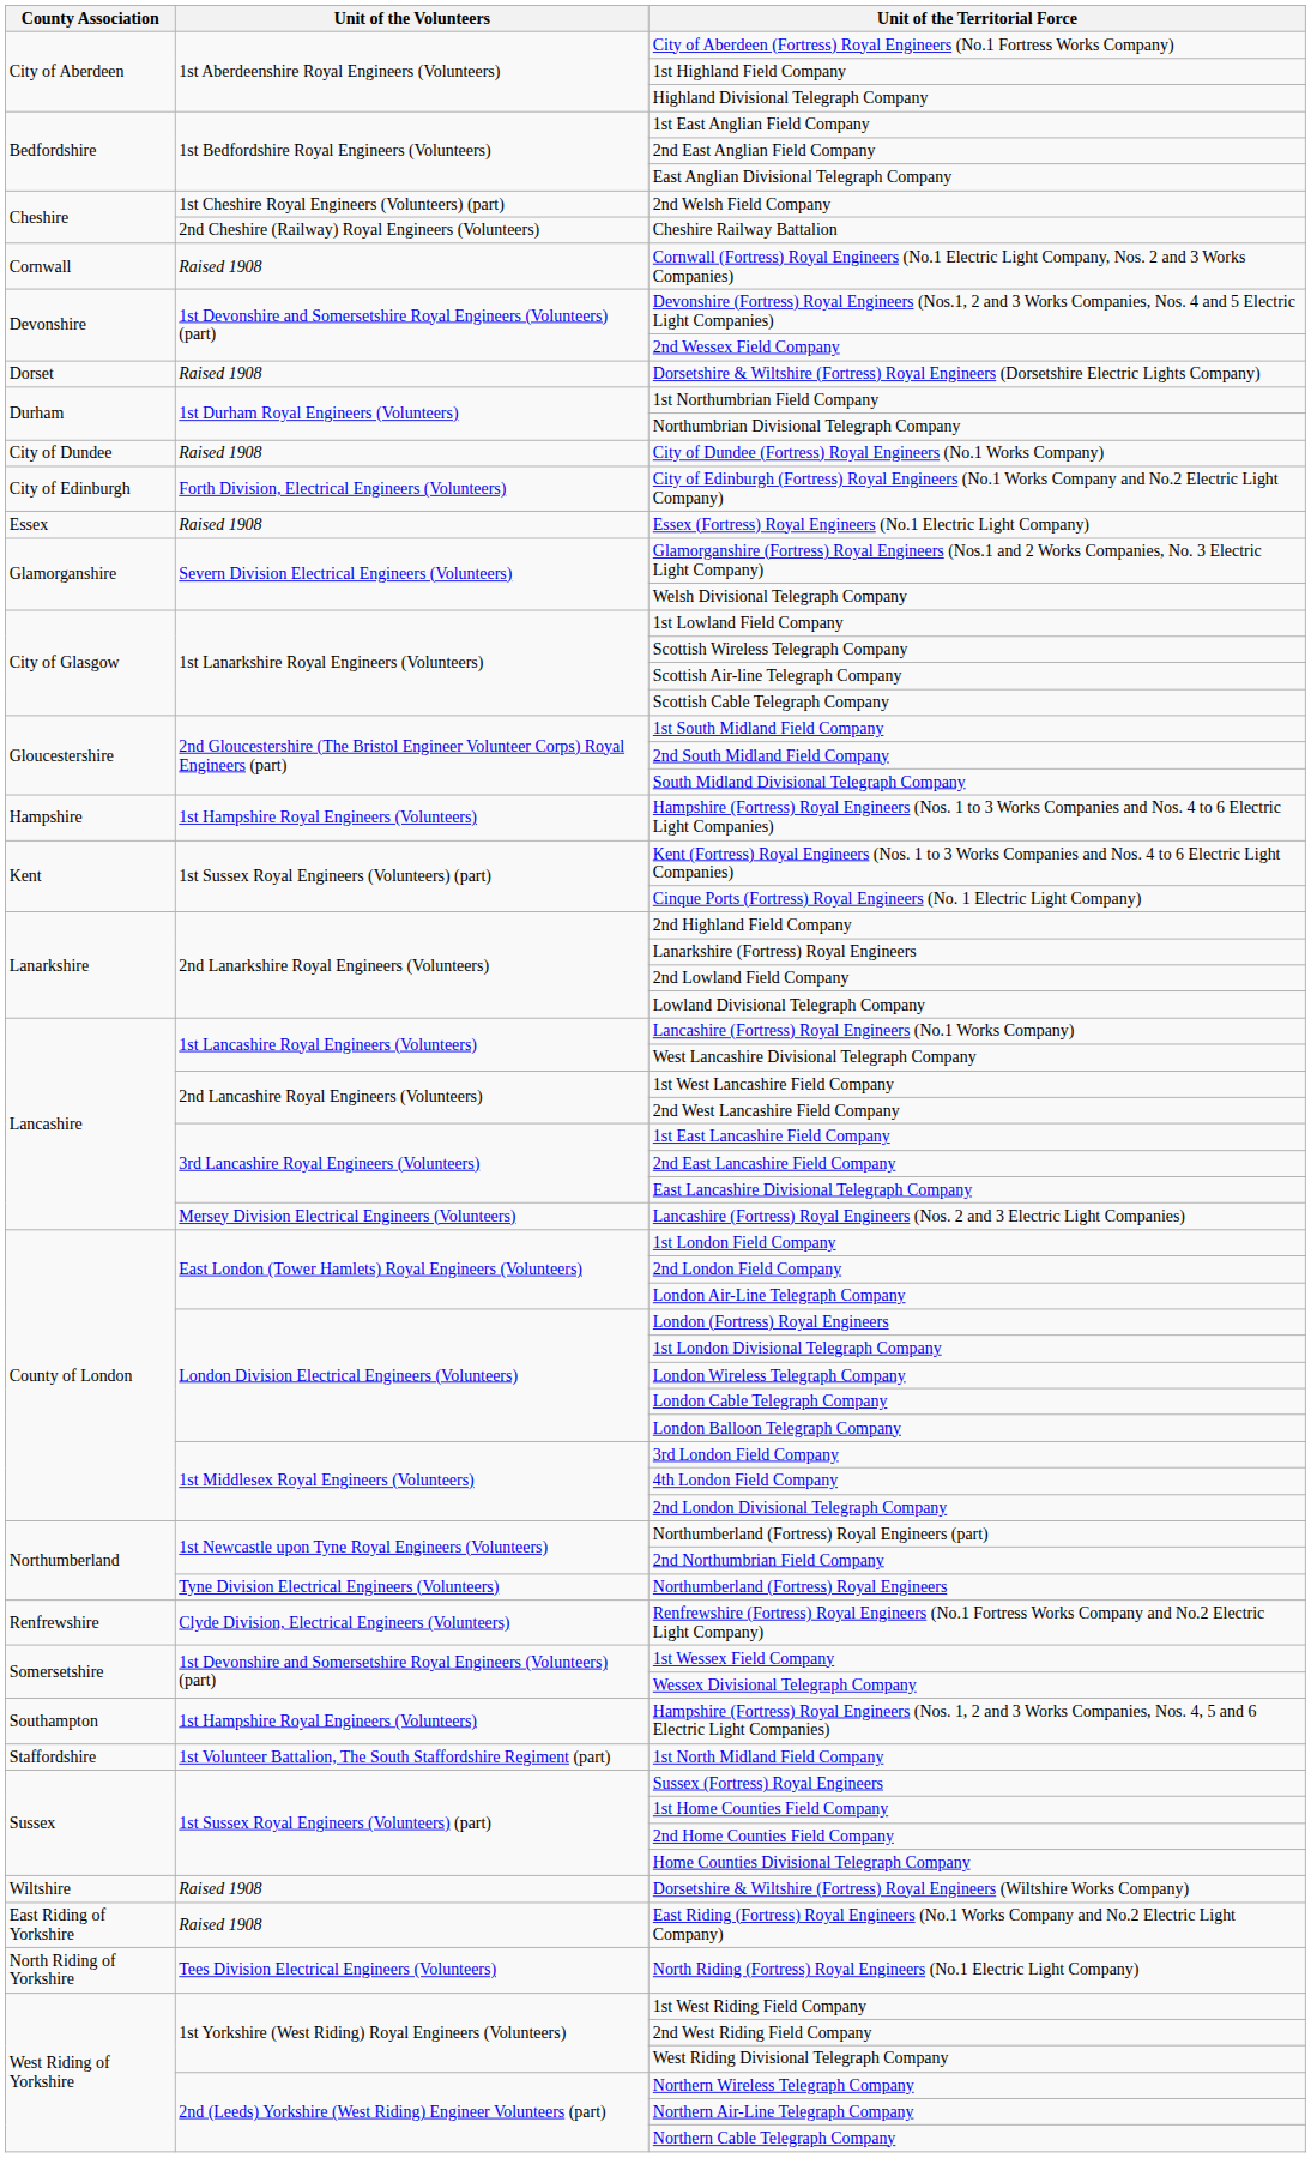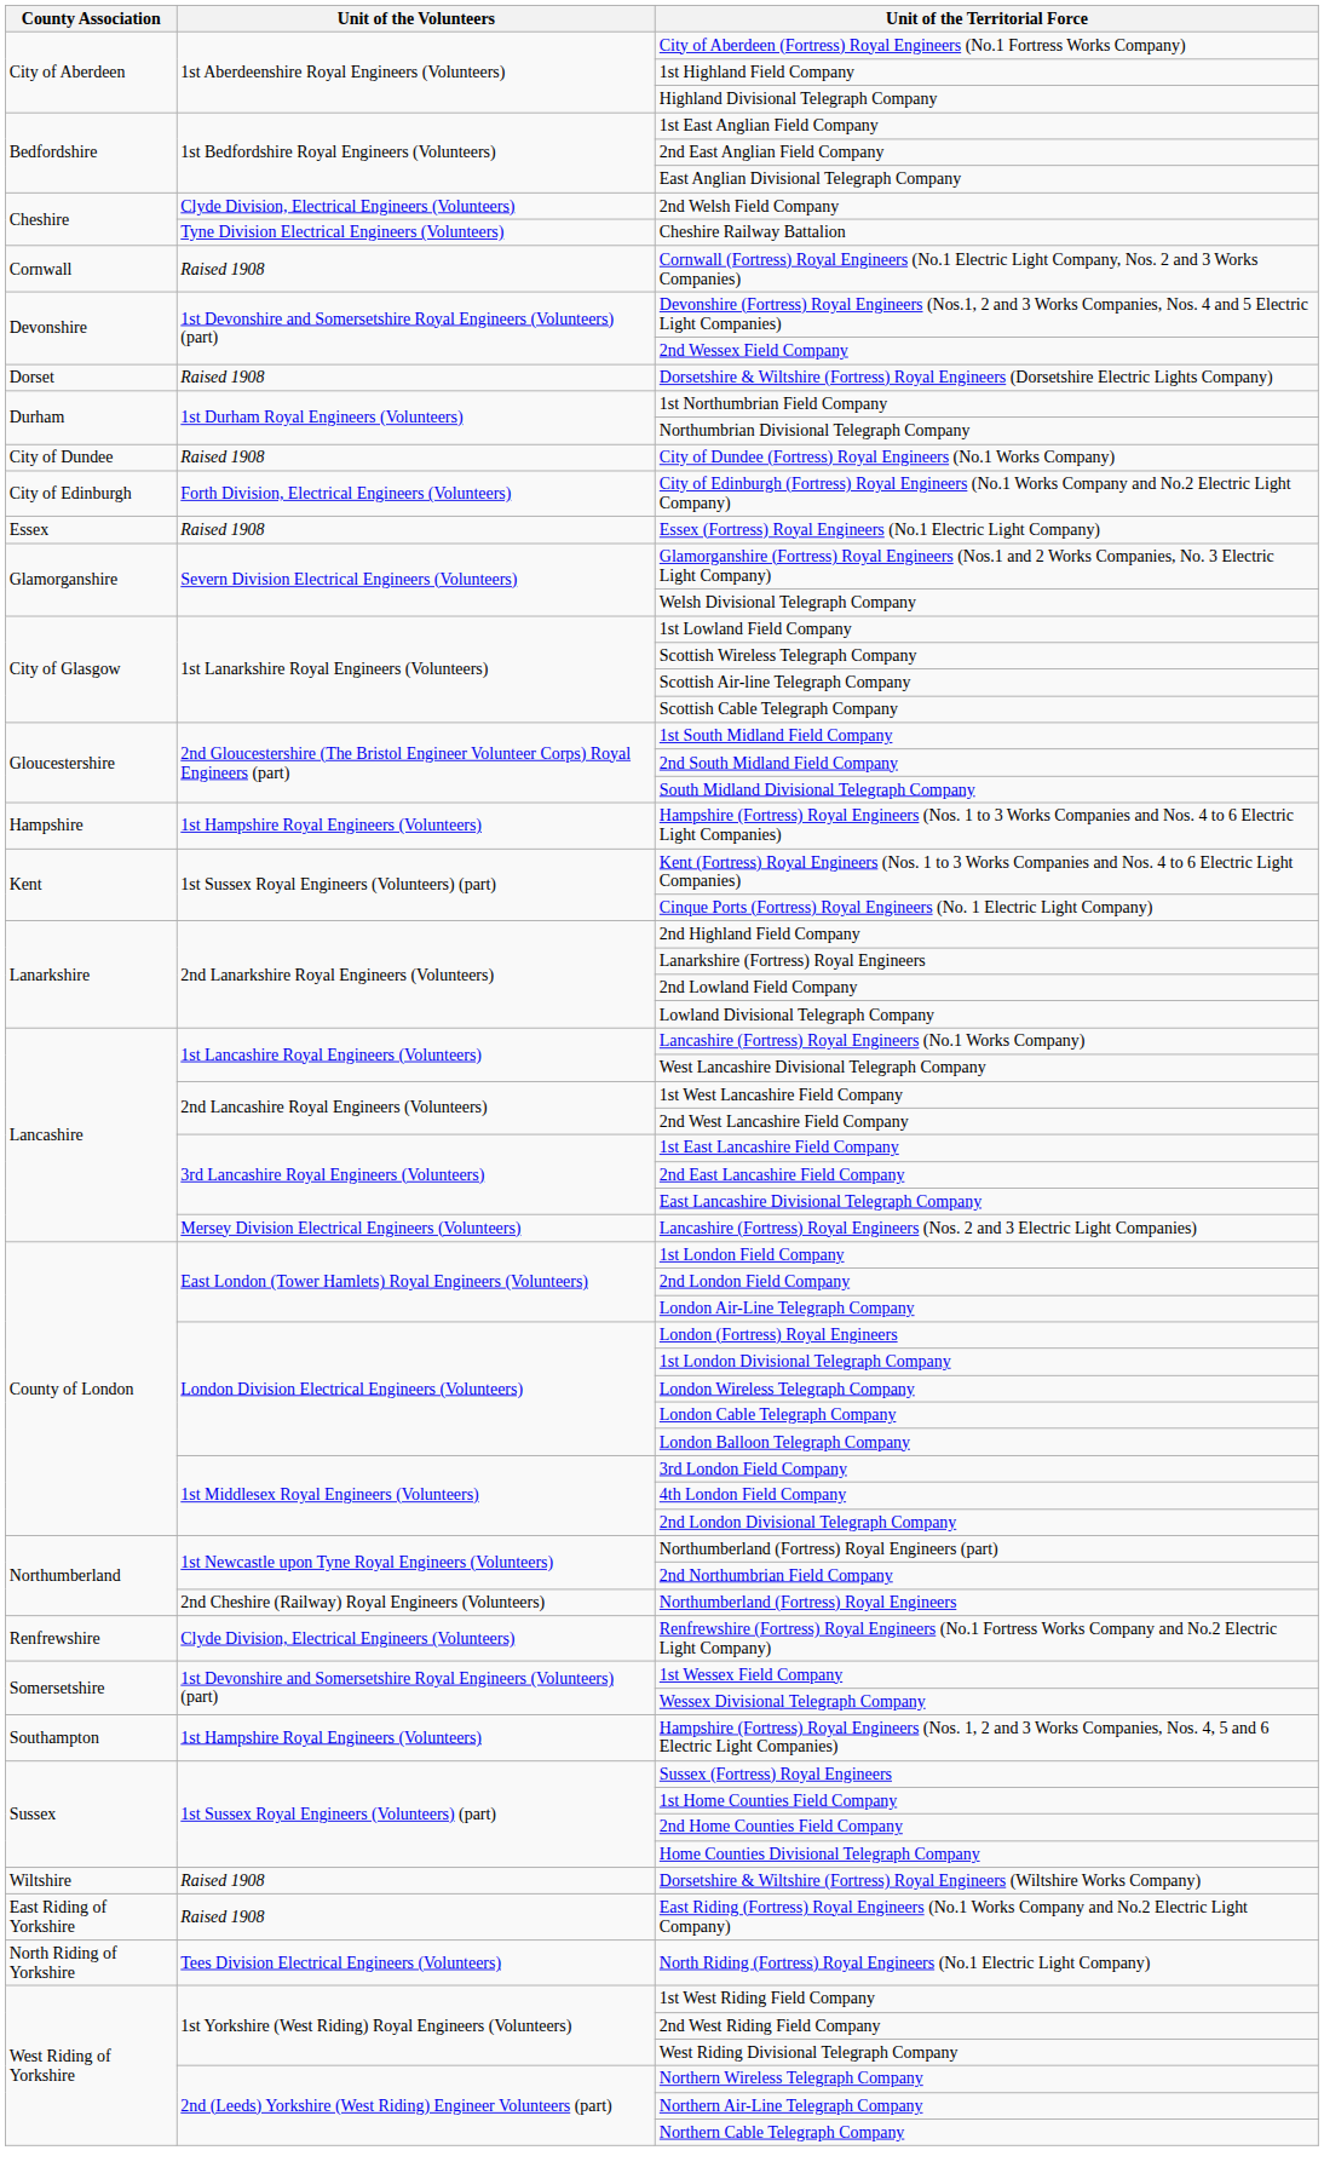2nd Welsh Field Company | Unit of the Volunteers: 1st Cheshire Royal Engineers (Volunteers) (part) -> Clyde Division, Electrical Engineers (Volunteers)
Cheshire Railway Battalion | Unit of the Volunteers: 2nd Cheshire (Railway) Royal Engineers (Volunteers) -> Tyne Division Electrical Engineers (Volunteers)
Northumberland (Fortress) Royal Engineers | Unit of the Volunteers: Tyne Division Electrical Engineers (Volunteers) -> 2nd Cheshire (Railway) Royal Engineers (Volunteers)
- row: Staffordshire | 1st Volunteer Battalion, The South Staffordshire Regiment (part) | 1st North Midland Field Company
